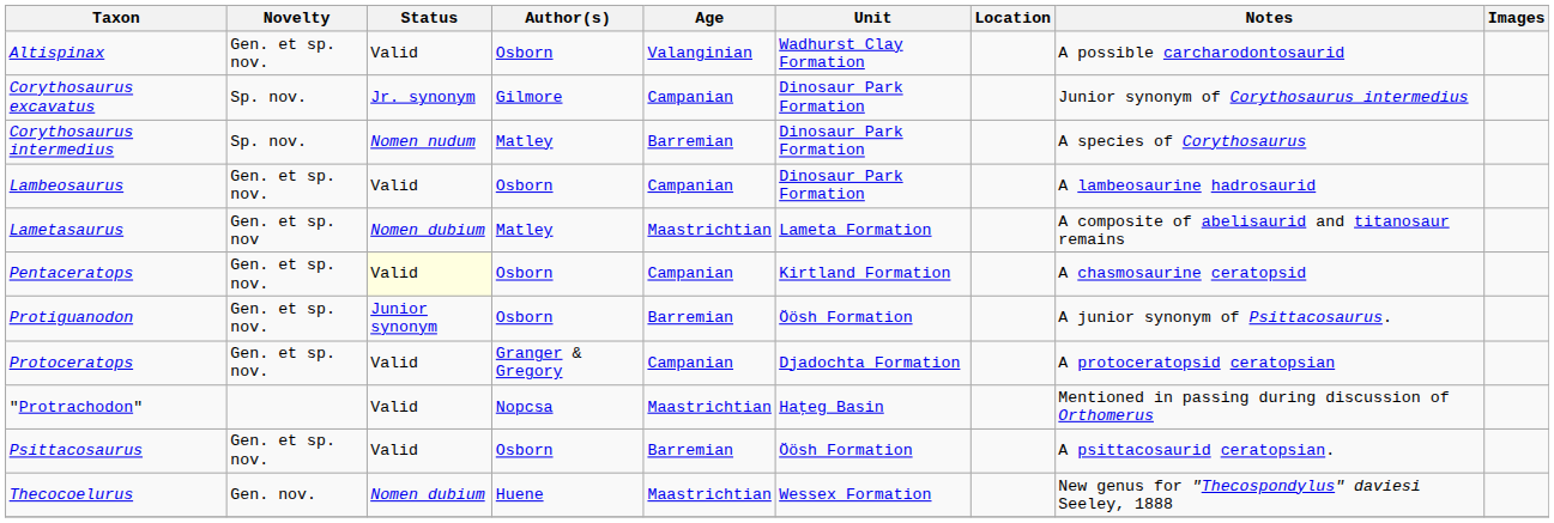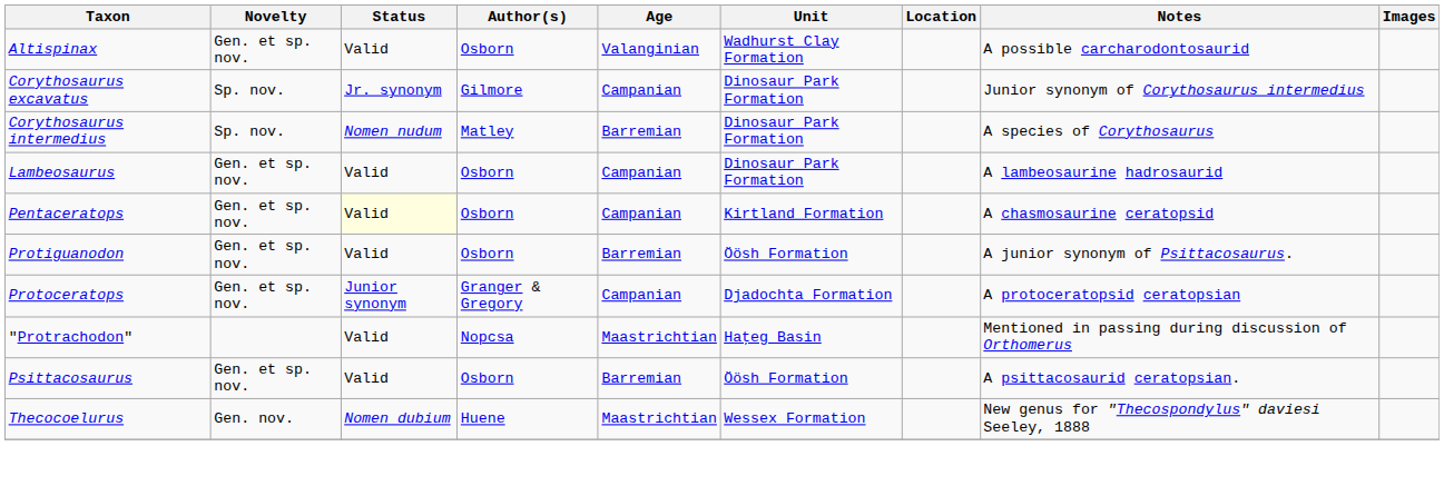- row: Lametasaurus | Gen. et sp. nov | Nomen dubium | Matley | Maastrichtian | Lameta Formation | A composite of abelisaurid and titanosaur remains
Protiguanodon | Status: Junior synonym -> Valid
Protoceratops | Status: Valid -> Junior synonym
